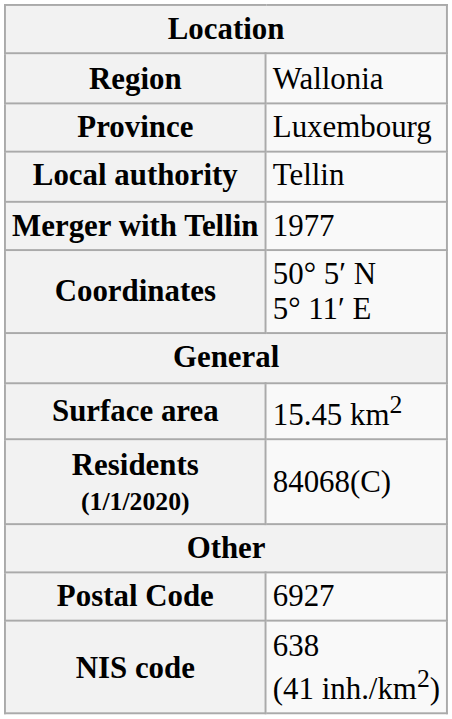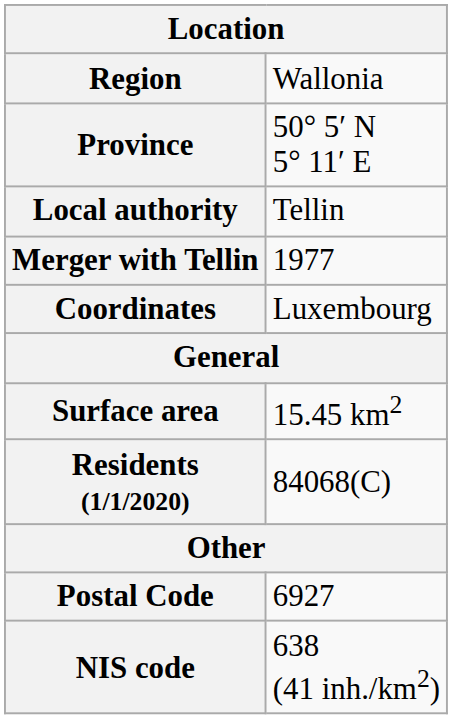Province | column 2: Luxembourg -> 50° 5′ N 5° 11′ E
Coordinates | column 2: 50° 5′ N 5° 11′ E -> Luxembourg
